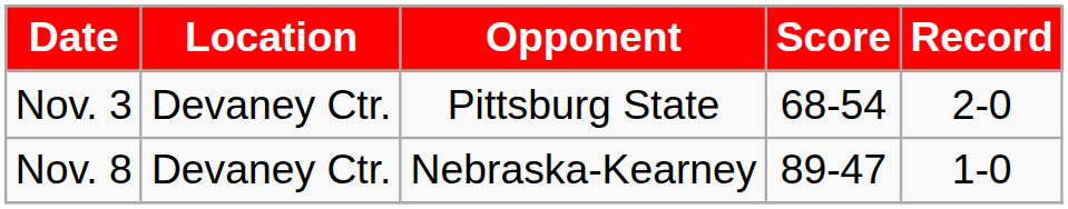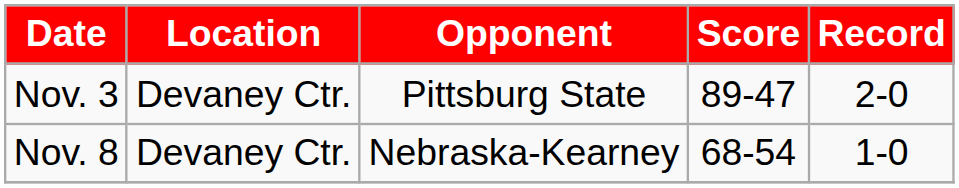Nov. 3 | Score: 68-54 -> 89-47
Nov. 8 | Score: 89-47 -> 68-54
